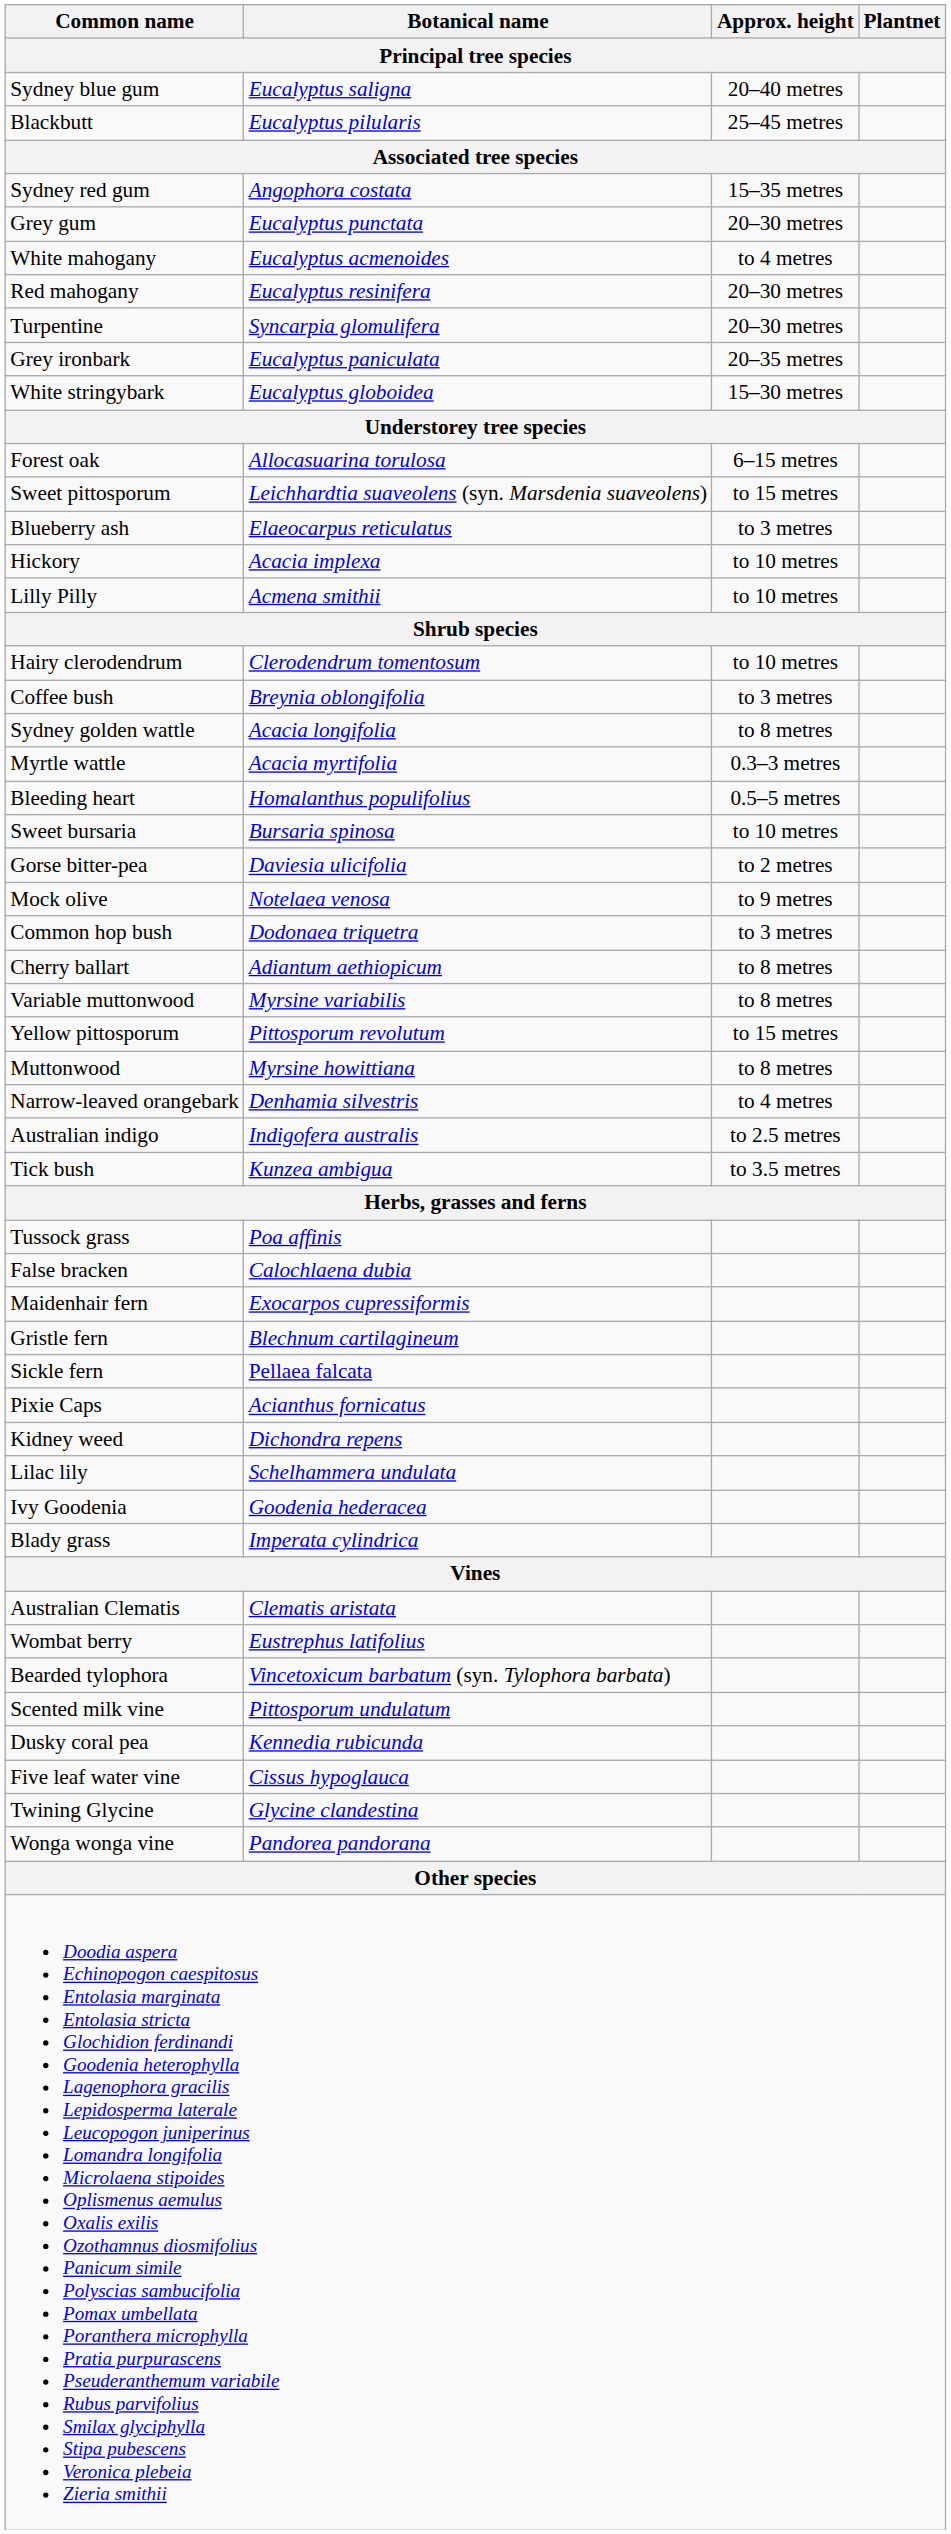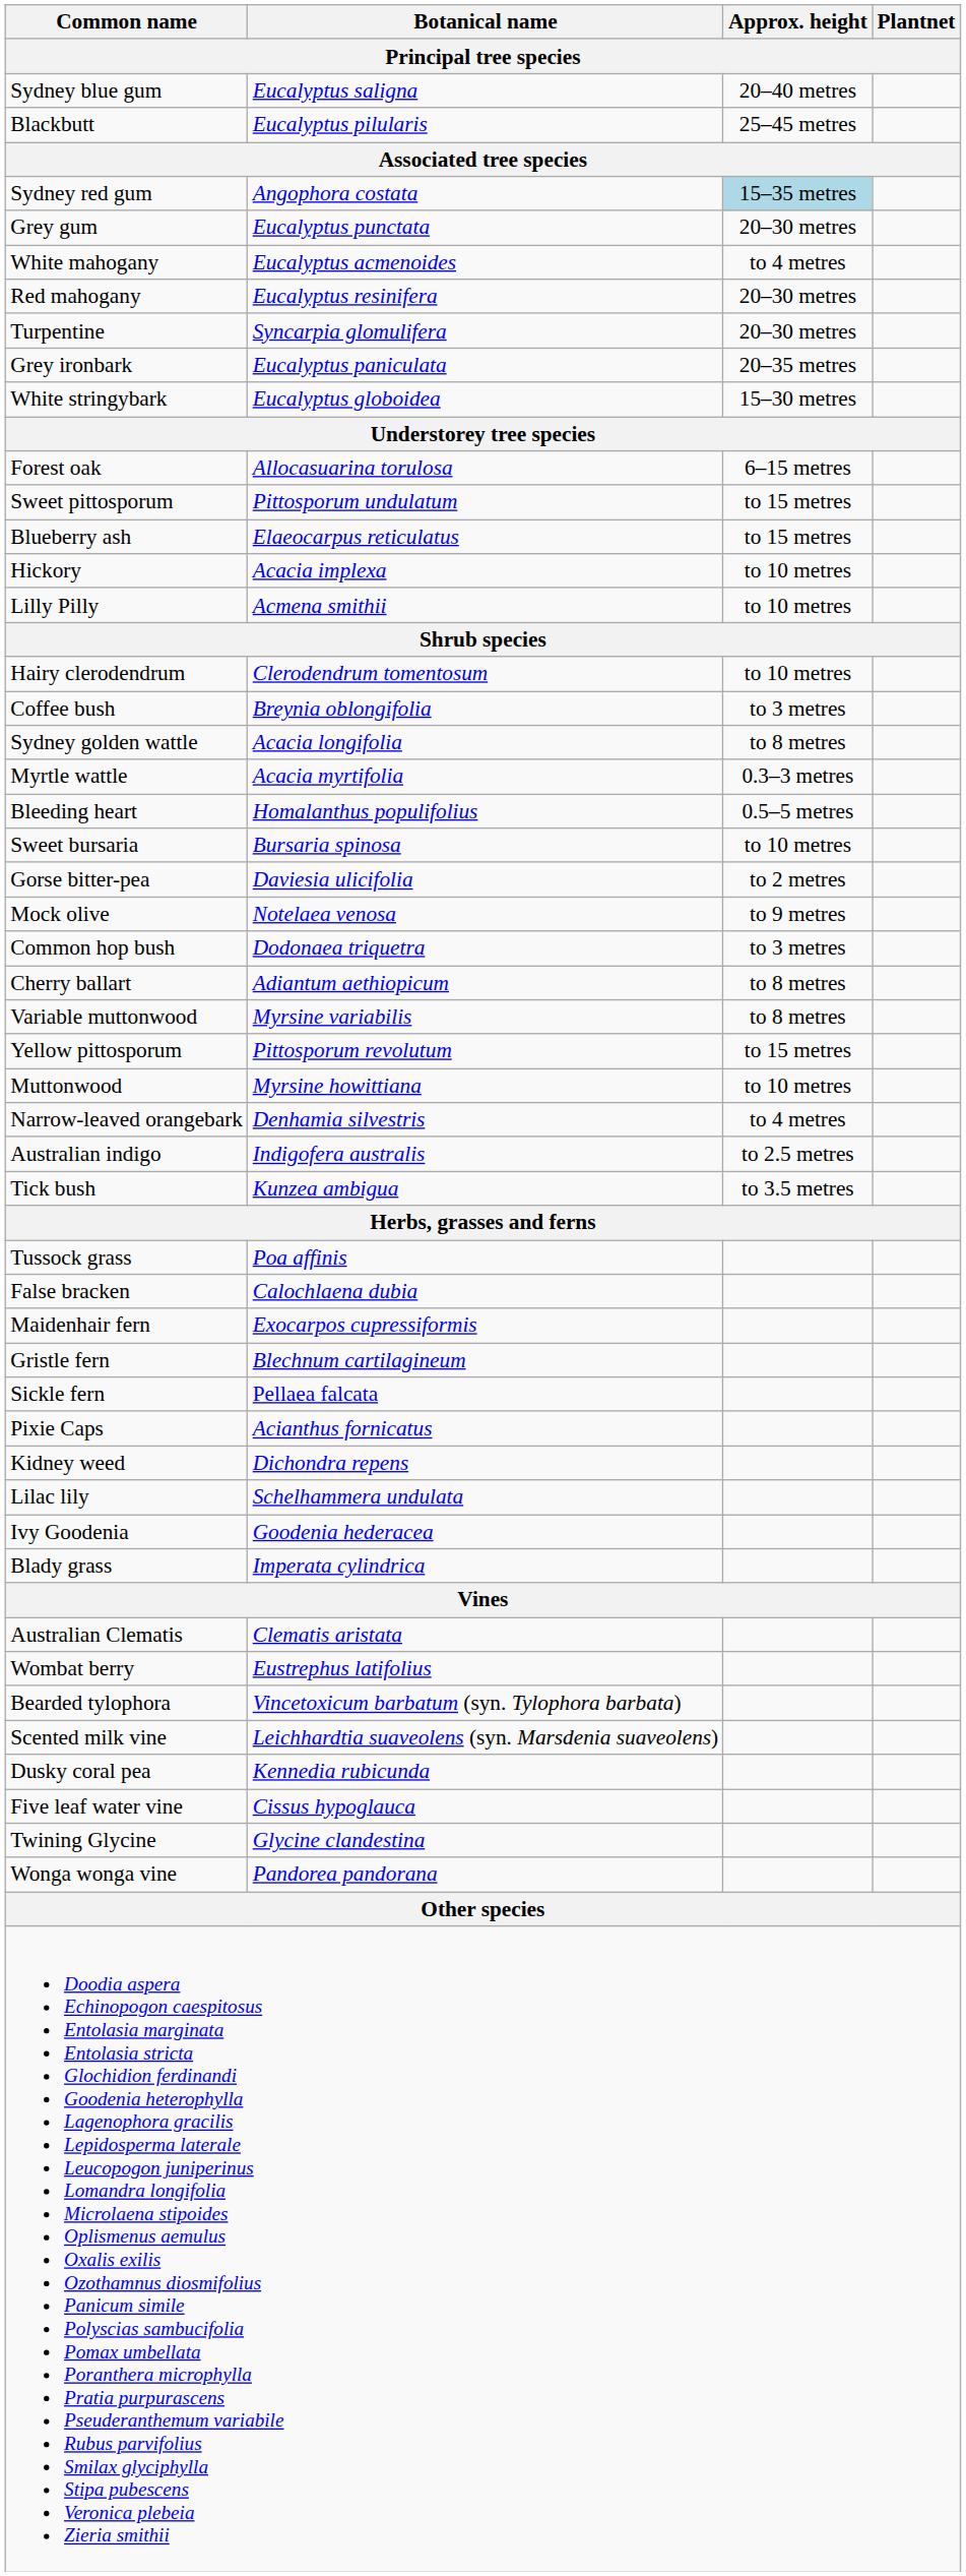Sydney red gum | Approx. height: no background -> lightblue background
Sweet pittosporum | Botanical name: Leichhardtia suaveolens (syn. Marsdenia suaveolens) -> Pittosporum undulatum
Blueberry ash | Approx. height: to 3 metres -> to 15 metres
Muttonwood | Approx. height: to 8 metres -> to 10 metres
Scented milk vine | Botanical name: Pittosporum undulatum -> Leichhardtia suaveolens (syn. Marsdenia suaveolens)
